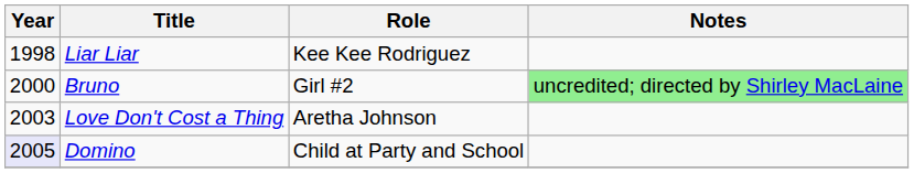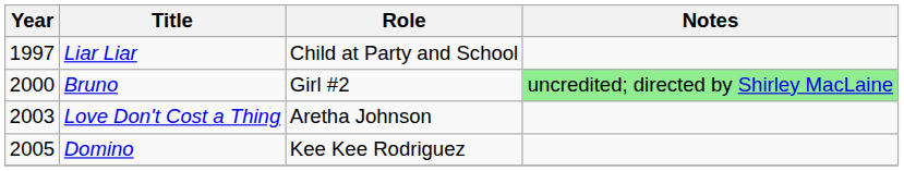Liar Liar | Year: 1998 -> 1997
Liar Liar | Role: Kee Kee Rodriguez -> Child at Party and School
Domino | Year: lavender background -> no background
Domino | Role: Child at Party and School -> Kee Kee Rodriguez
